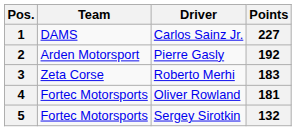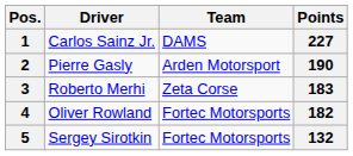columns swapped: Driver <-> Team
2 | Points: 192 -> 190
4 | Points: 181 -> 182
